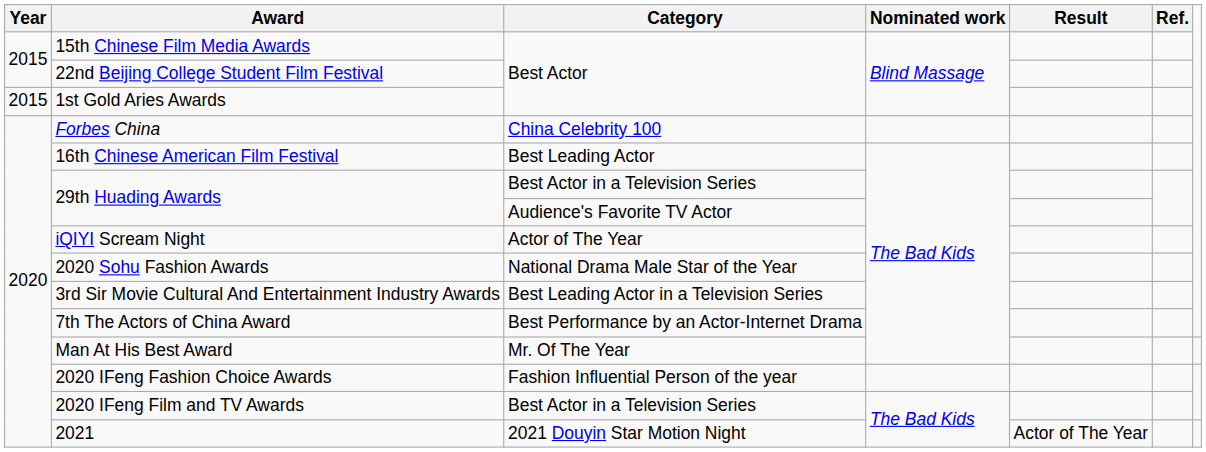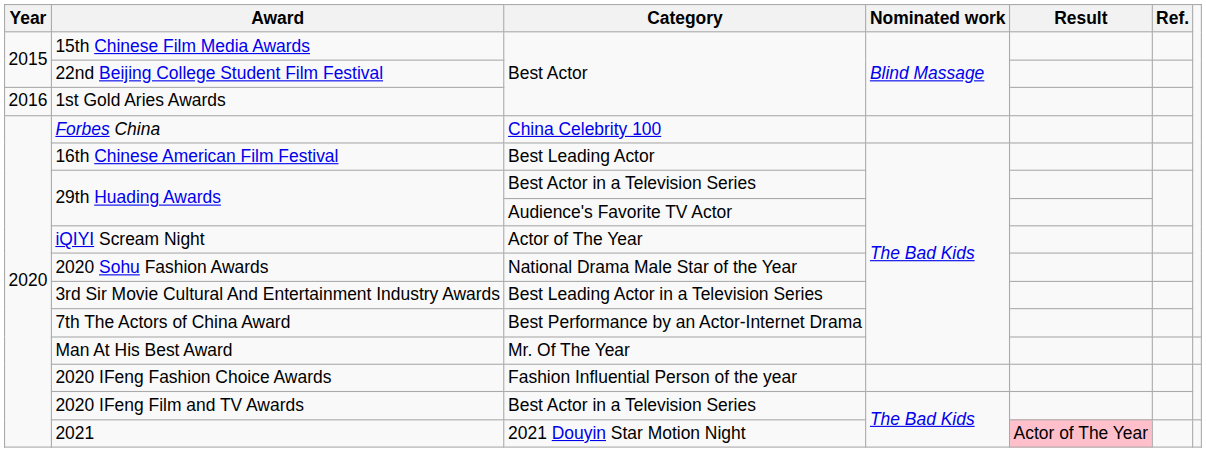1st Gold Aries Awards | Year: 2015 -> 2016
2021 | Result: no background -> pink background
